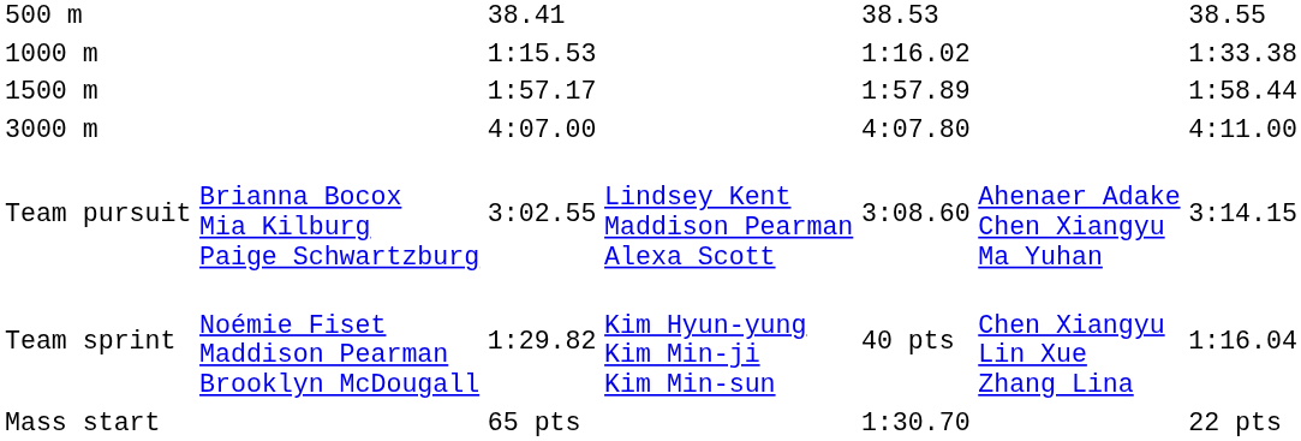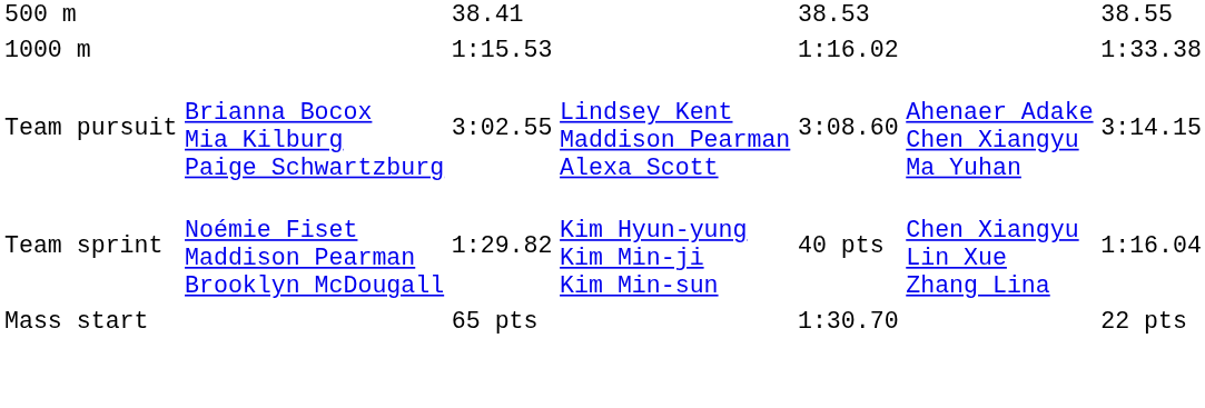- row: 1500 m | 1:57.17 | 1:57.89 | 1:58.44
- row: 3000 m | 4:07.00 | 4:07.80 | 4:11.00
